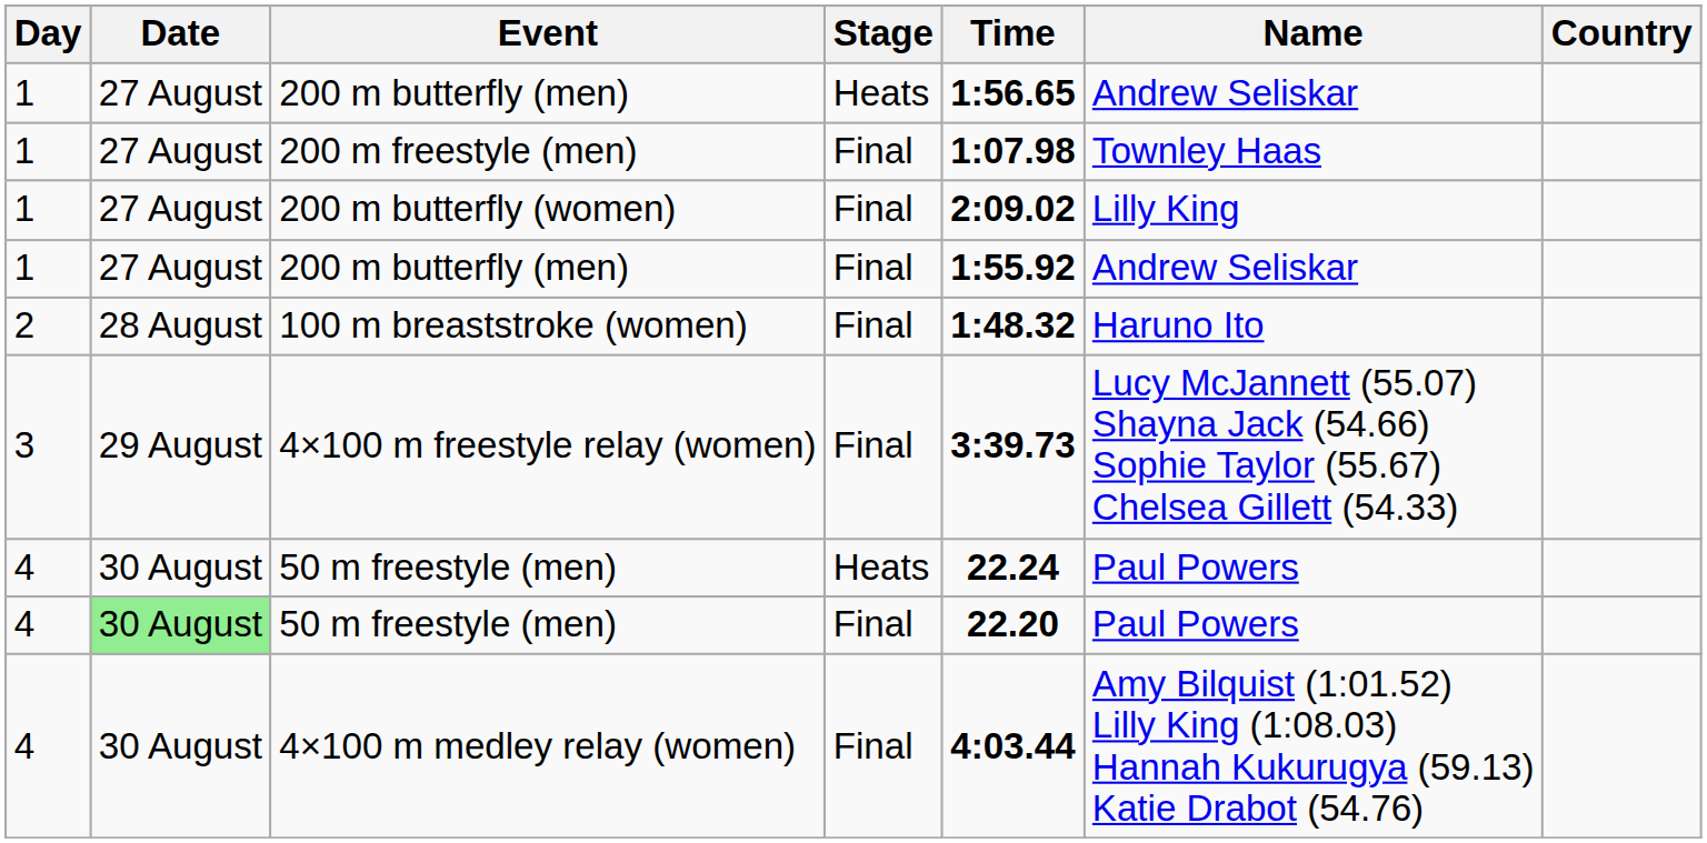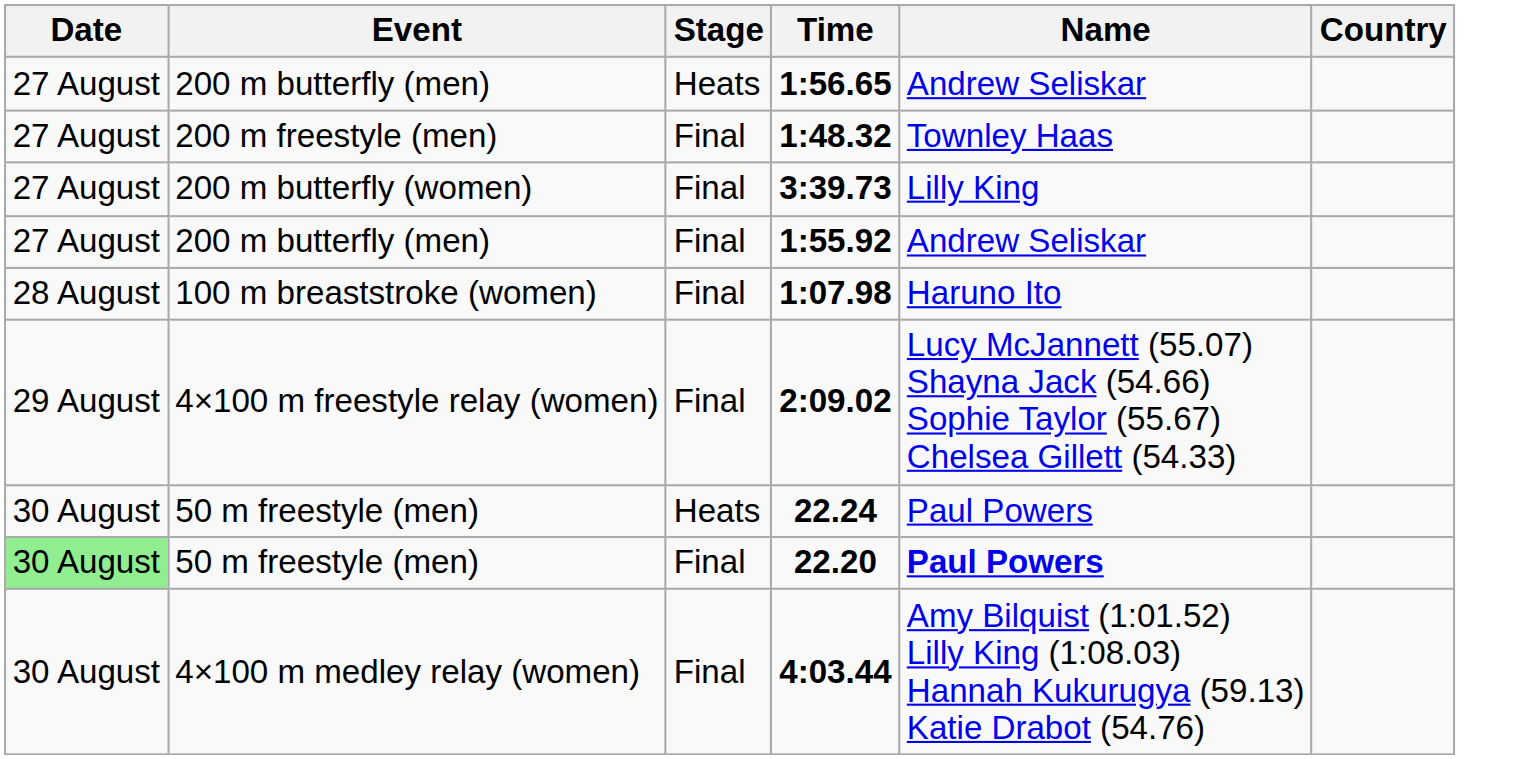- column: Day | 1 | 1 | 1 | 1 | 2 | 3 | 4 | 4 | 4
200 m freestyle (men) | Time: 1:07.98 -> 1:48.32
200 m butterfly (women) | Time: 2:09.02 -> 3:39.73
100 m breaststroke (women) | Time: 1:48.32 -> 1:07.98
4×100 m freestyle relay (women) | Time: 3:39.73 -> 2:09.02
50 m freestyle (men) / Final | Name: normal -> bold
